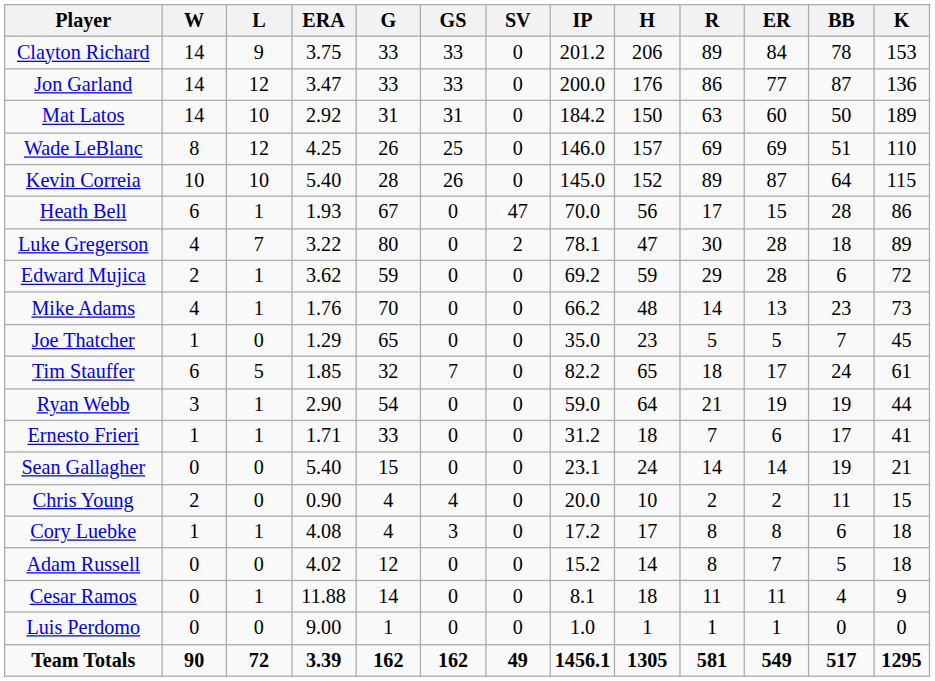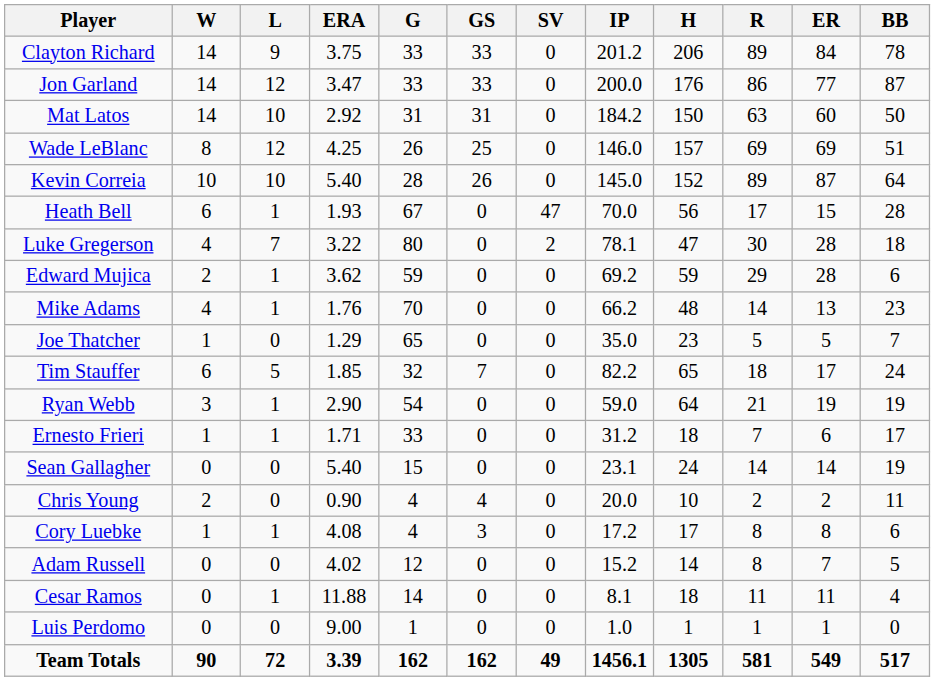- column: K | 153 | 136 | 189 | 110 | 115 | 86 | 89 | 72 | 73 | 45 | 61 | 44 | 41 | 21 | 15 | 18 | 18 | 9 | 0 | 1295
